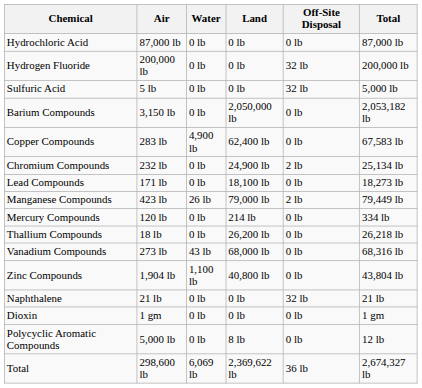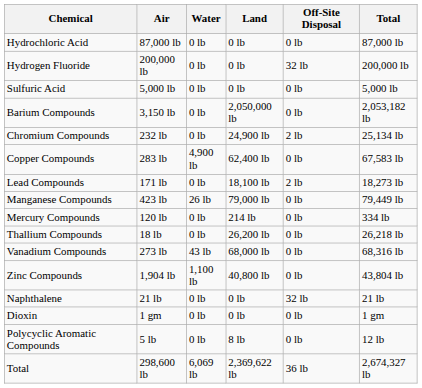Sulfuric Acid | Air: 5 lb -> 5,000 lb
Sulfuric Acid | Off-Site Disposal: 32 lb -> 0 lb
rows swapped: Chromium Compounds <-> Copper Compounds
Lead Compounds | Off-Site Disposal: 0 lb -> 2 lb
Manganese Compounds | Off-Site Disposal: 2 lb -> 0 lb
Polycyclic Aromatic Compounds | Air: 5,000 lb -> 5 lb
